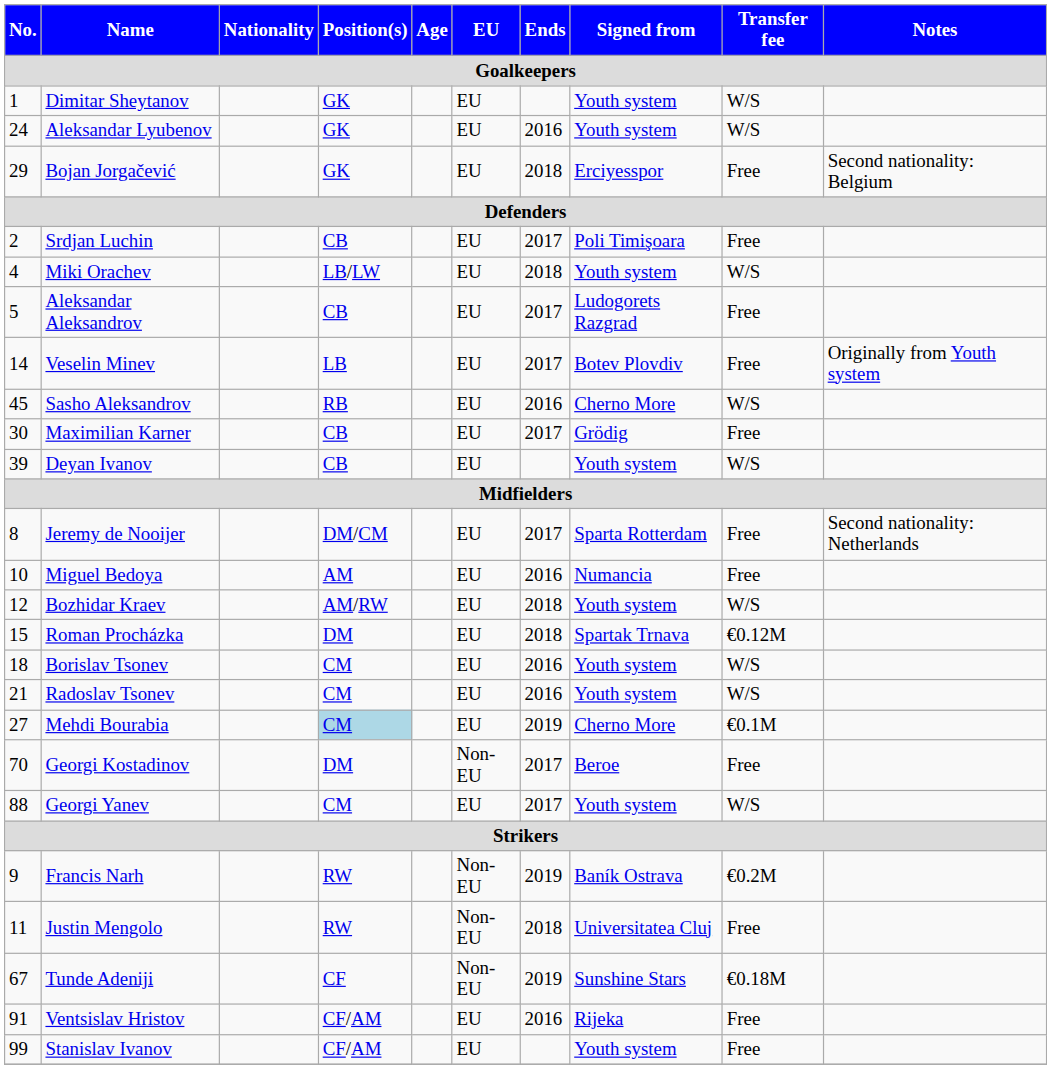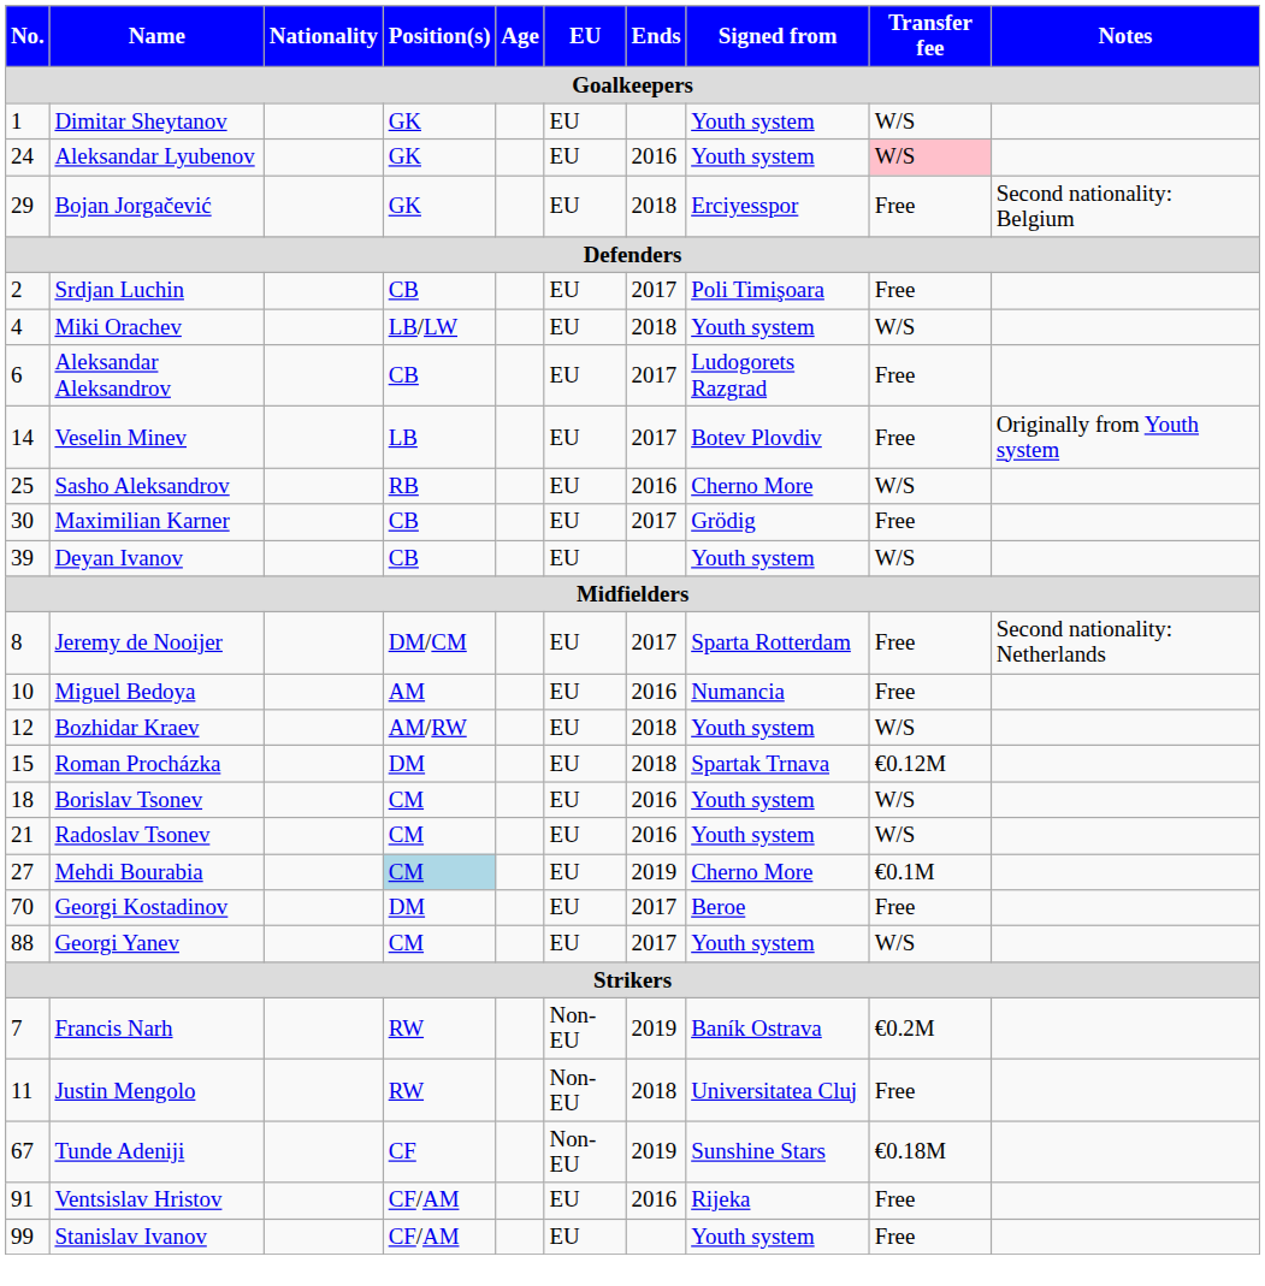Aleksandar Lyubenov | Transfer fee: no background -> pink background
Aleksandar Aleksandrov | No.: 5 -> 6
Sasho Aleksandrov | No.: 45 -> 25
Georgi Kostadinov | EU: Non-EU -> EU
Francis Narh | No.: 9 -> 7
